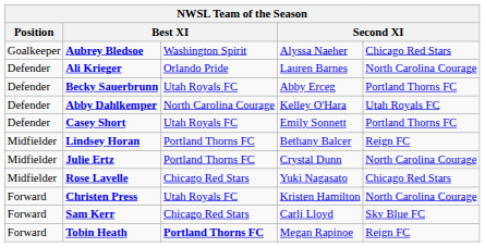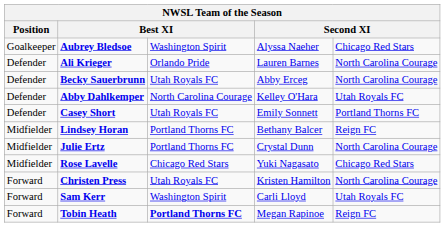Becky Sauerbrunn | column 5: Portland Thorns FC -> North Carolina Courage
Sam Kerr | column 3: Chicago Red Stars -> Washington Spirit
Sam Kerr | column 5: Sky Blue FC -> Utah Royals FC
